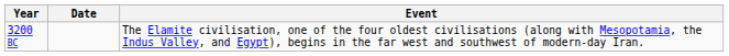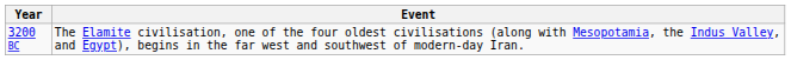- column: Date
